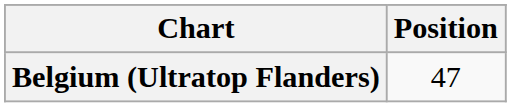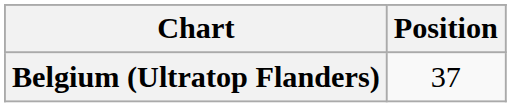Belgium (Ultratop Flanders) | Position: 47 -> 37
